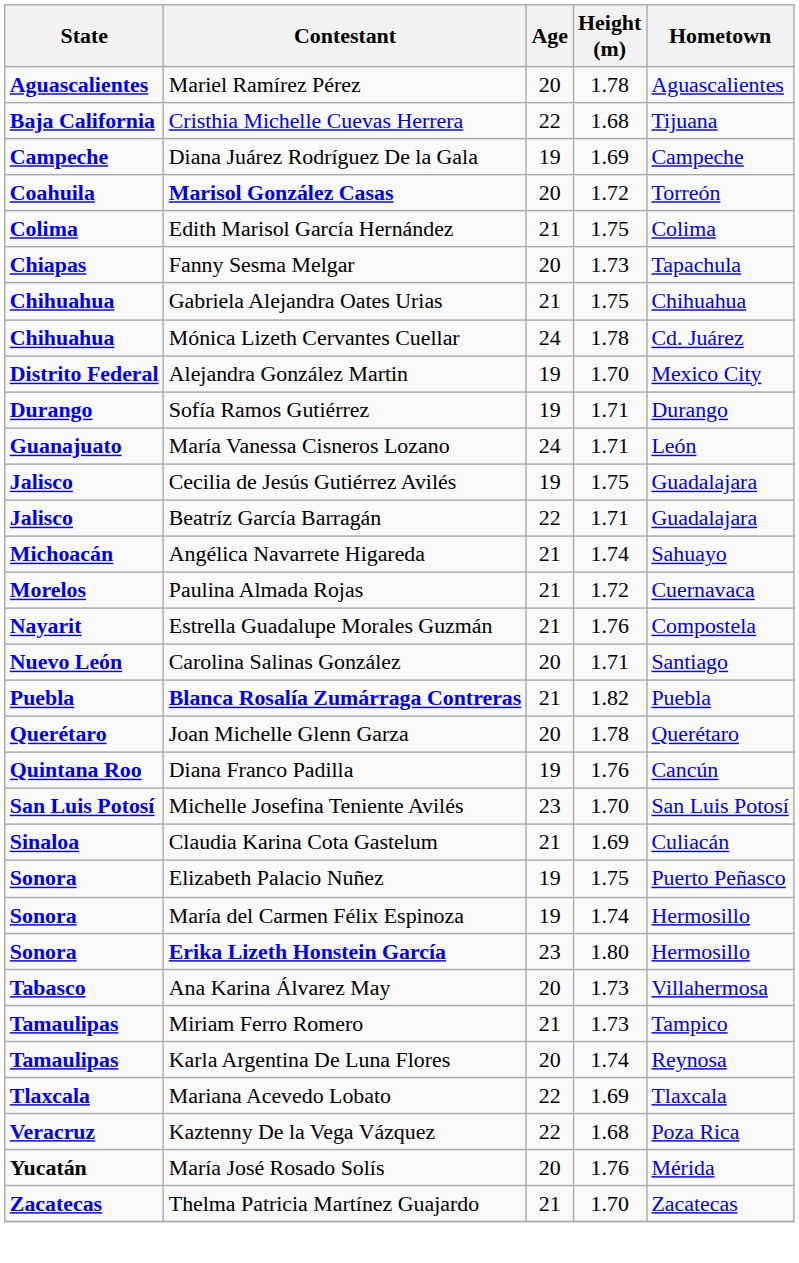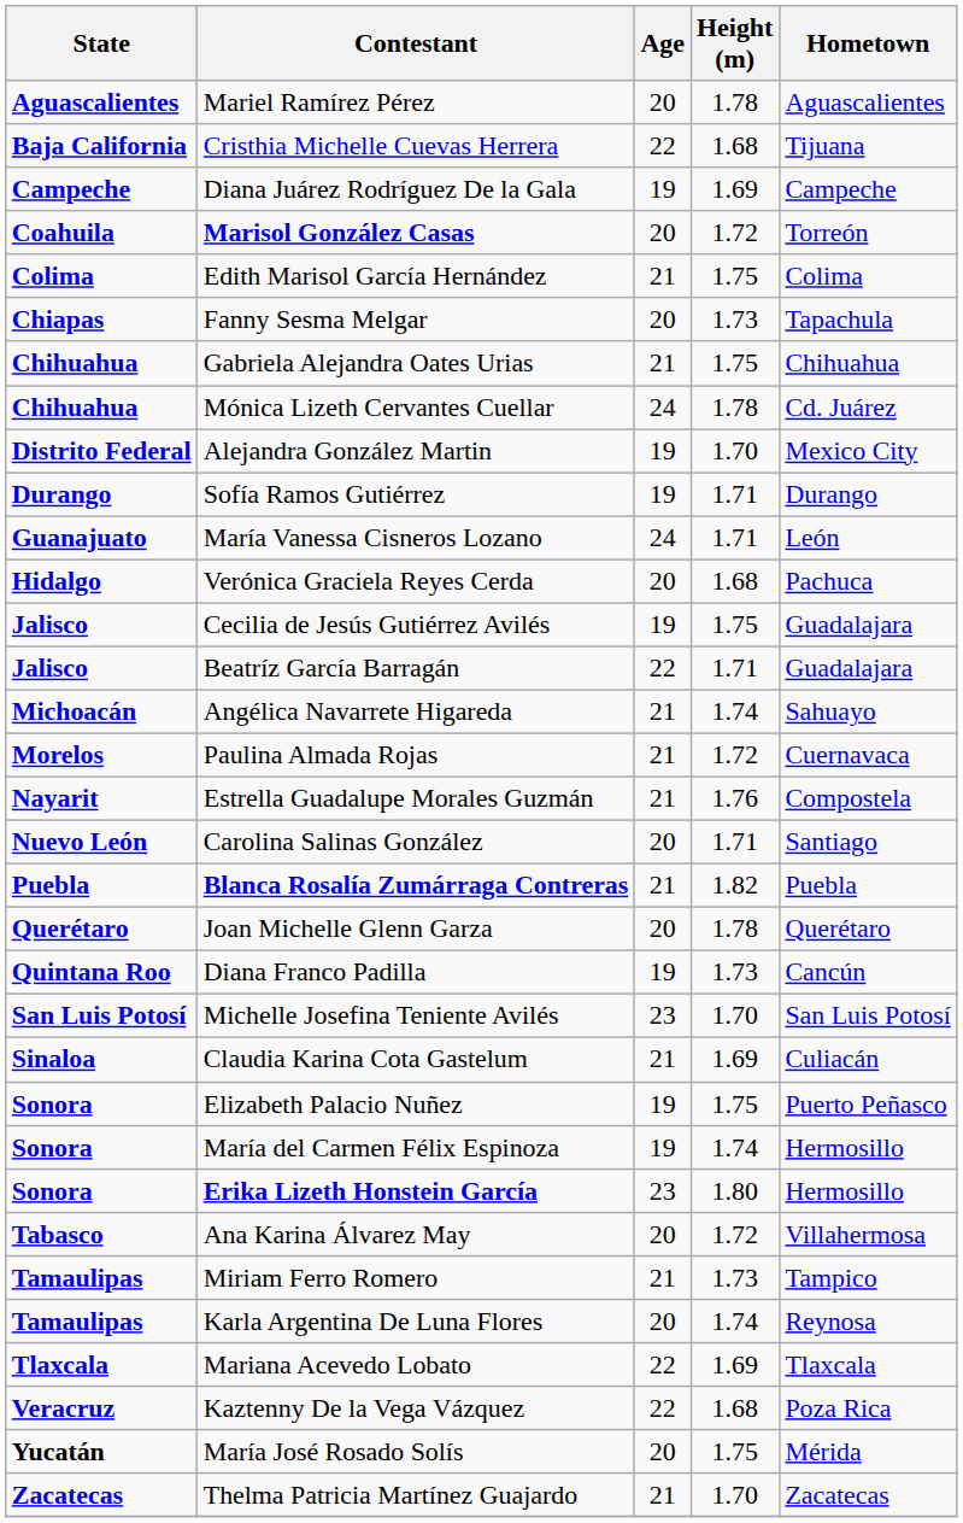+ row: Hidalgo | Verónica Graciela Reyes Cerda | 20 | 1.68 | Pachuca
Diana Franco Padilla | Height (m): 1.76 -> 1.73
Ana Karina Álvarez May | Height (m): 1.73 -> 1.72
María José Rosado Solís | Height (m): 1.76 -> 1.75
